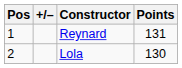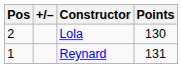rows swapped: Reynard <-> Lola
